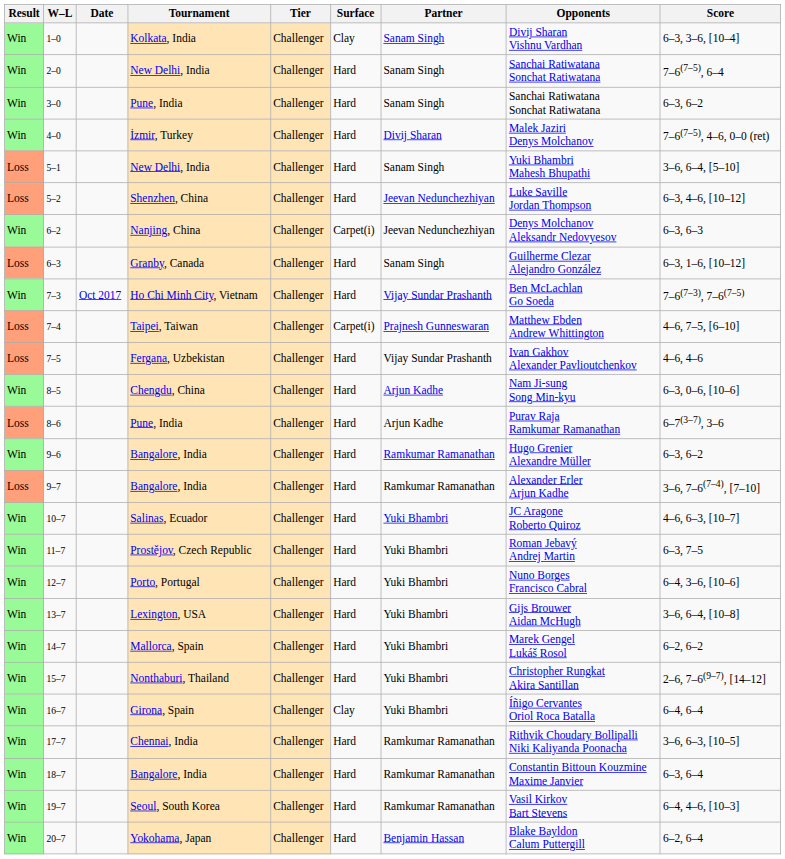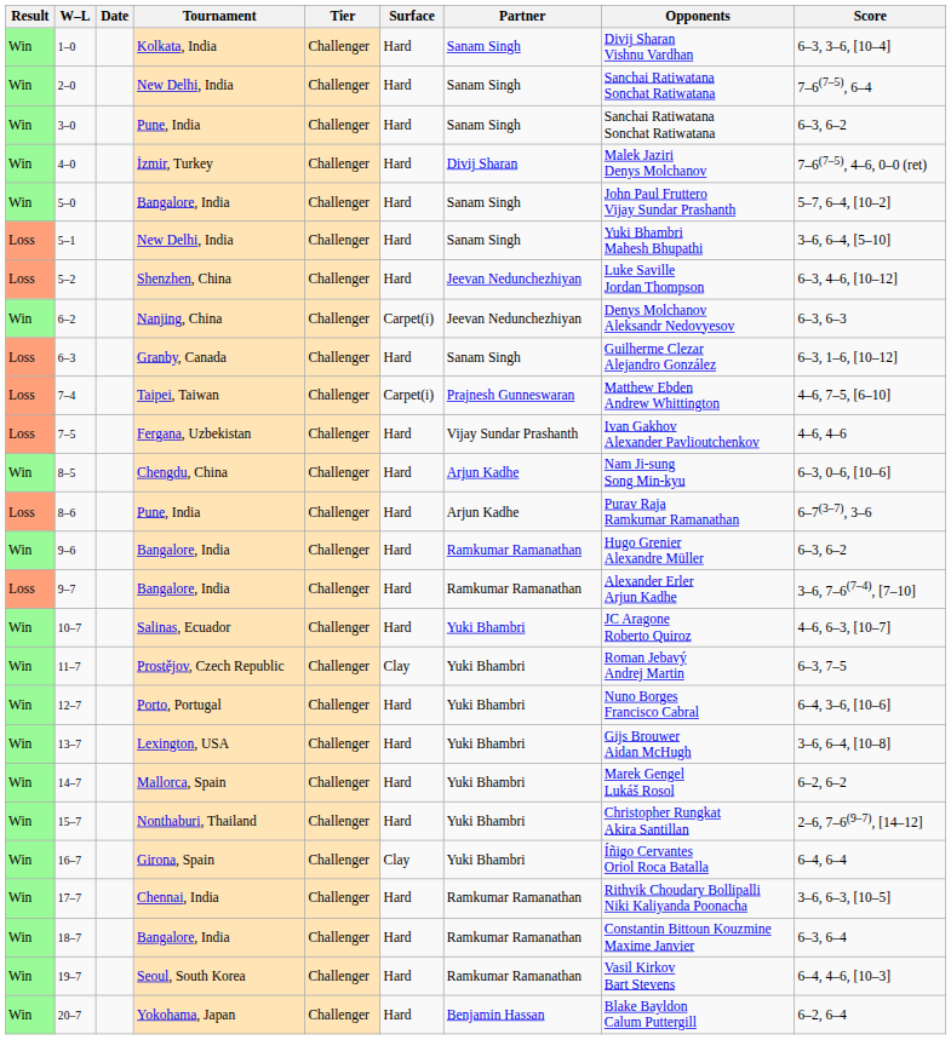1–0 | Surface: Clay -> Hard
+ row: Win | 5–0 | Bangalore, India | Challenger | Hard | Sanam Singh | John Paul Fruttero Vijay Sundar Prashanth | 5–7, 6–4, [10–2]
- row: Win | 7–3 | Oct 2017 | Ho Chi Minh City, Vietnam | Challenger | Hard | Vijay Sundar Prashanth | Ben McLachlan Go Soeda | 7–6(7–3), 7–6(7–5)
11–7 | Surface: Hard -> Clay
